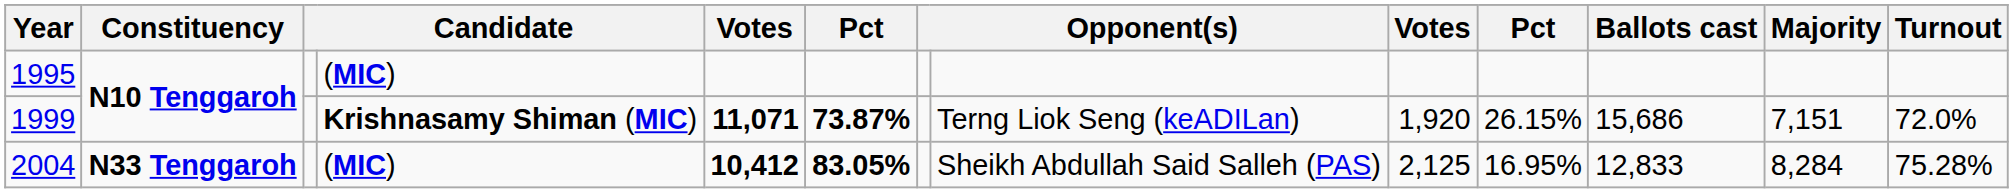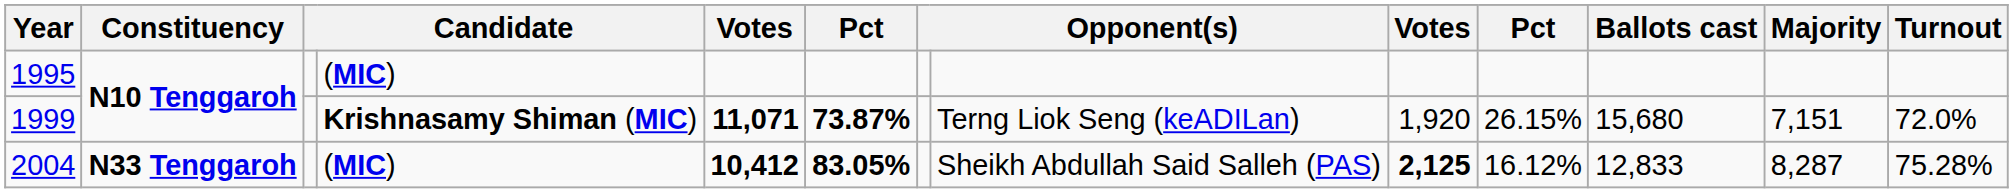1999 | Ballots cast: 15,686 -> 15,680
2004 | column 9: normal -> bold
2004 | column 10: 16.95% -> 16.12%
2004 | Majority: 8,284 -> 8,287
